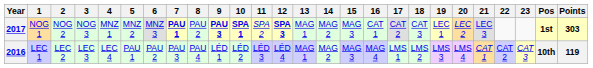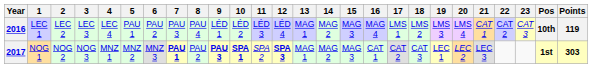rows swapped: 2016 <-> 2017
